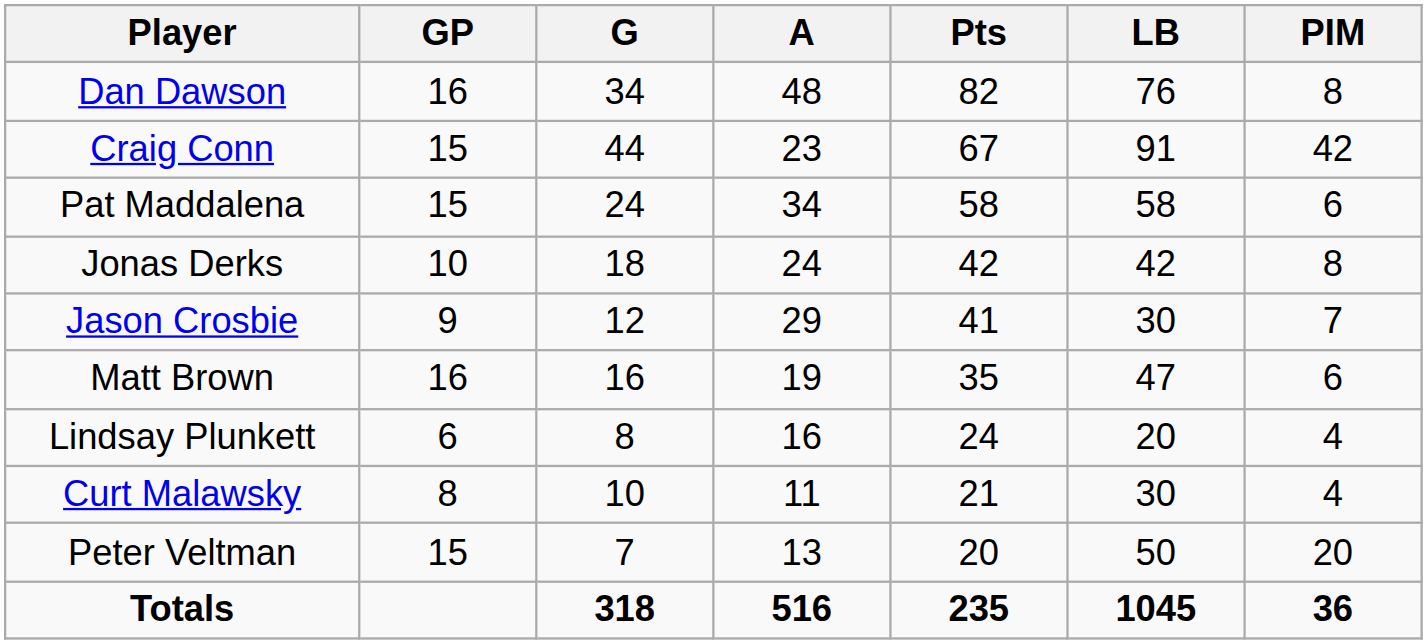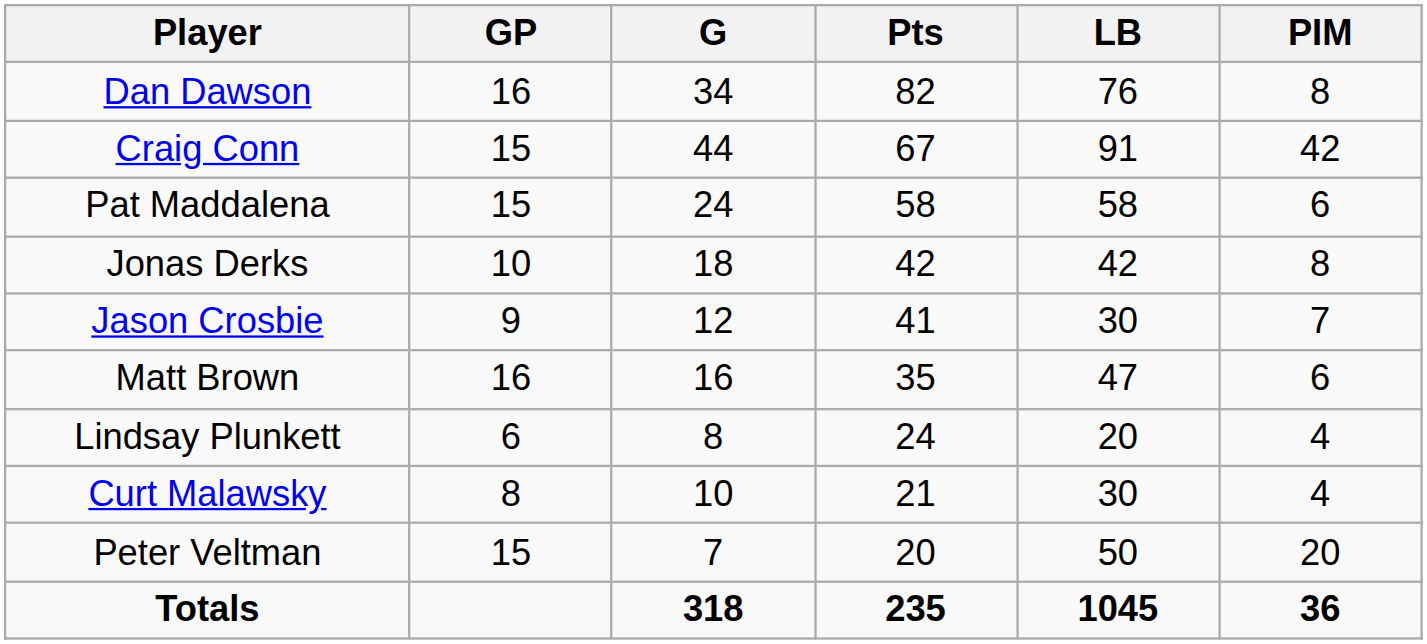- column: A | 48 | 23 | 34 | 24 | 29 | 19 | 16 | 11 | 13 | 516
